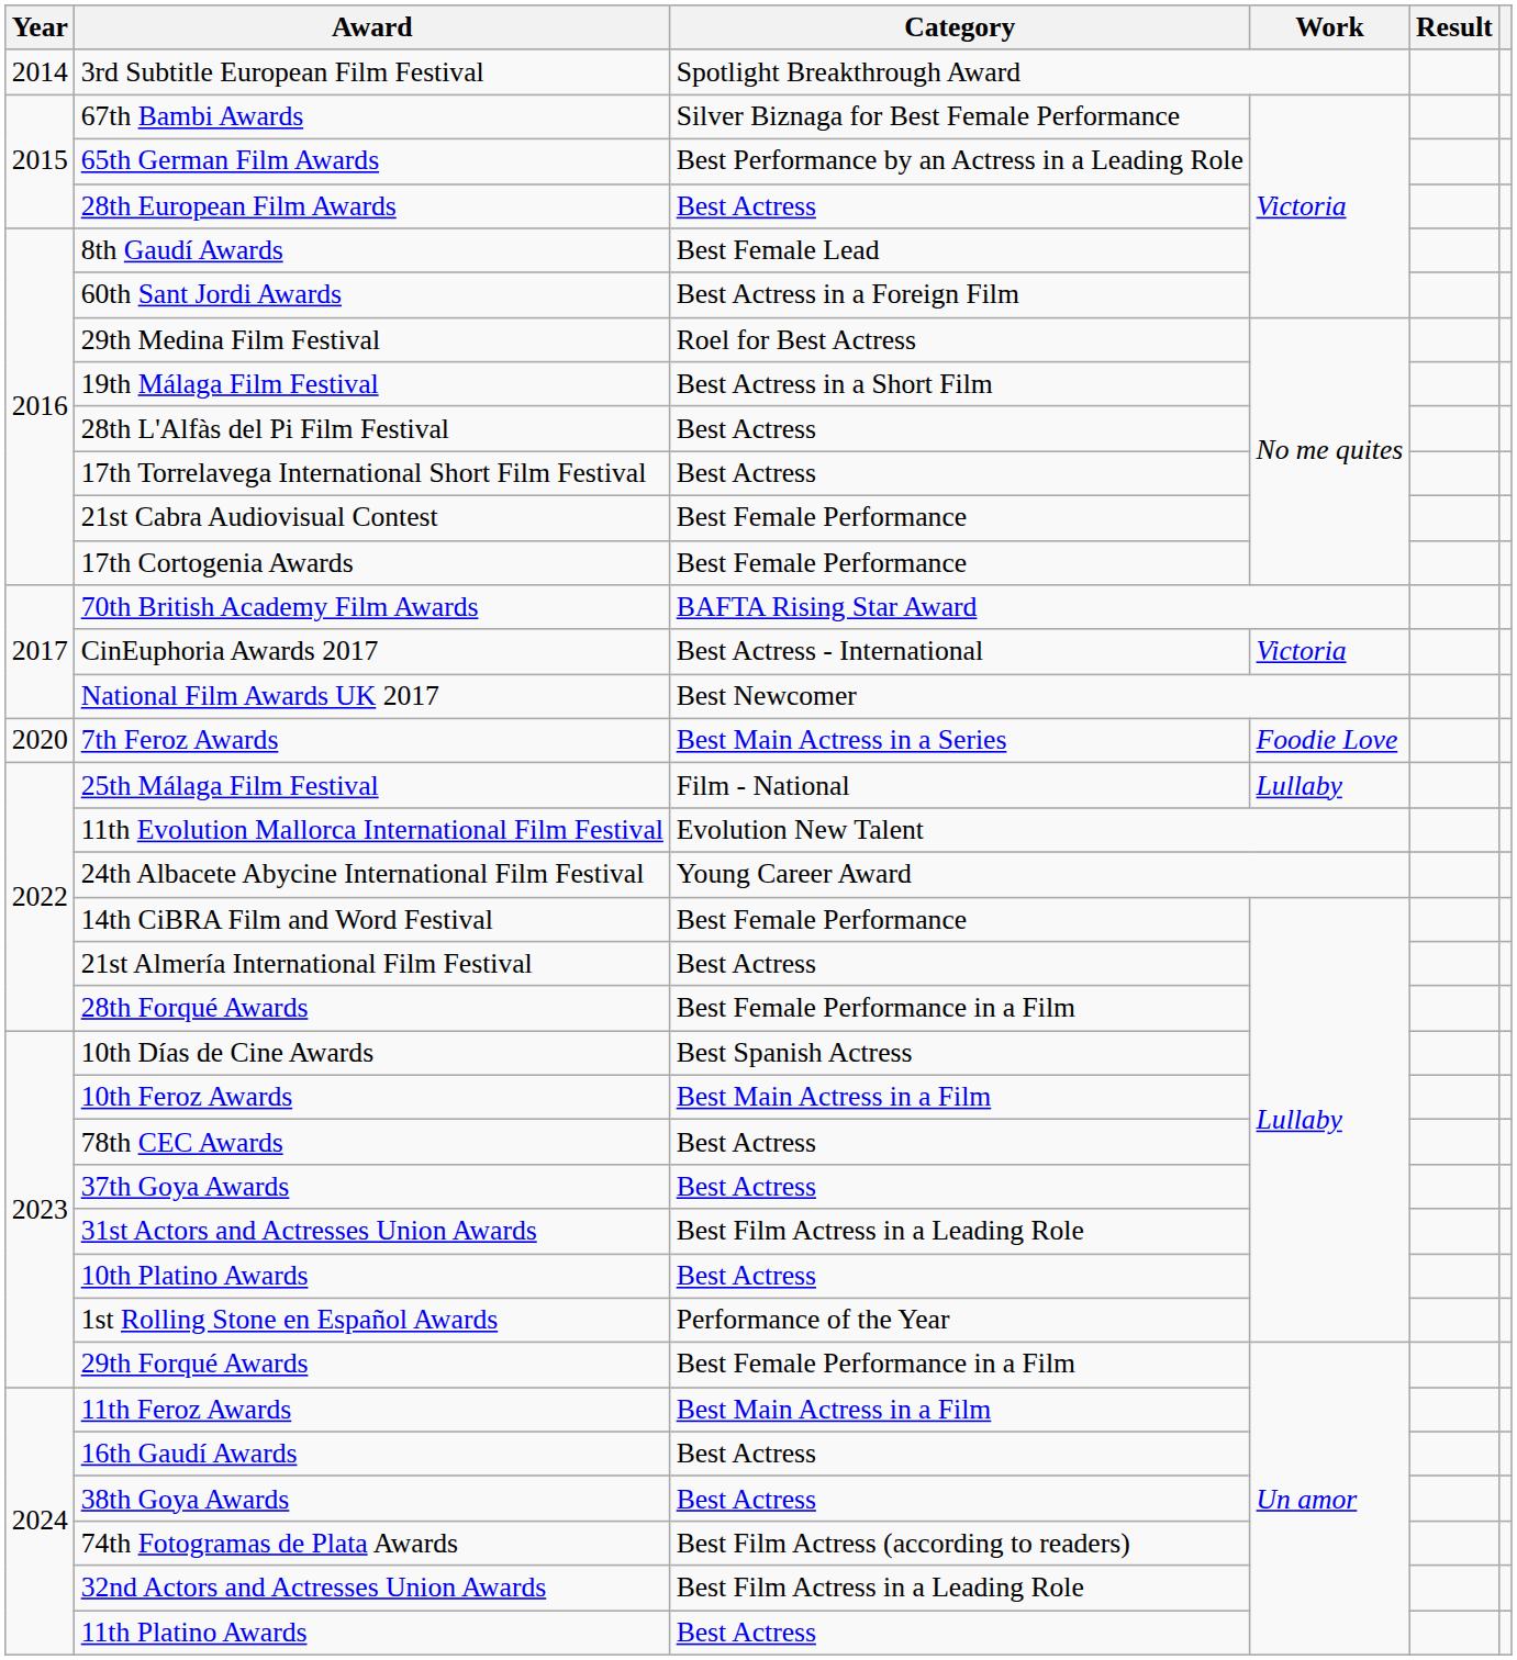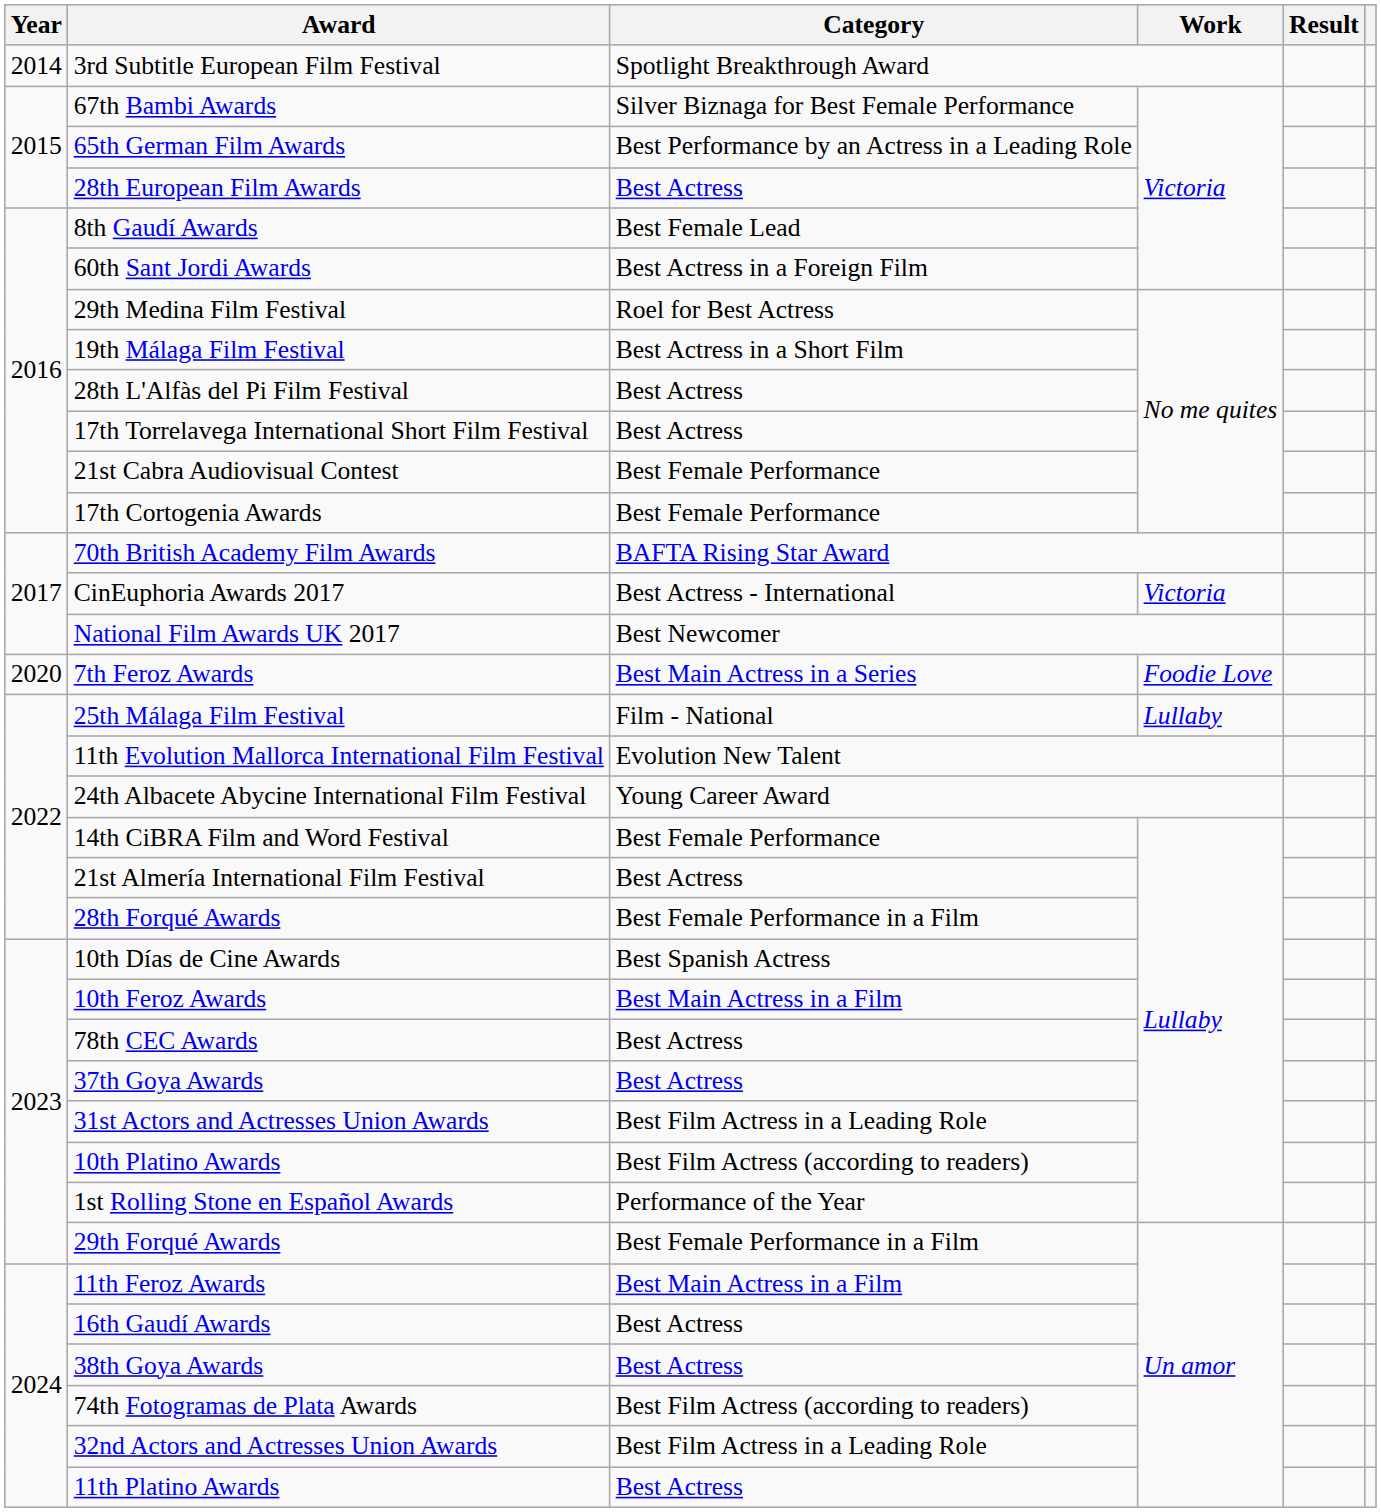10th Platino Awards | Category: Best Actress -> Best Film Actress (according to readers)
